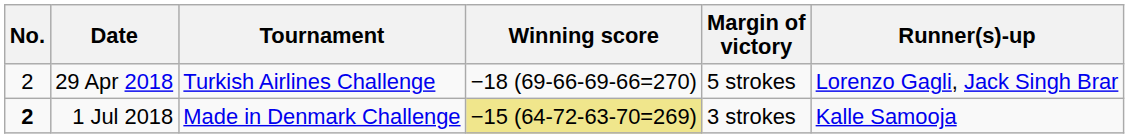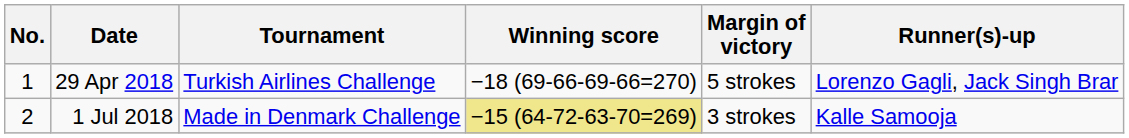29 Apr 2018 | No.: 2 -> 1
1 Jul 2018 | No.: bold -> normal
